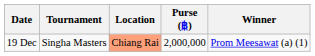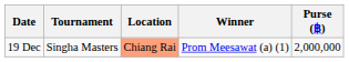columns swapped: Purse (฿) <-> Winner
